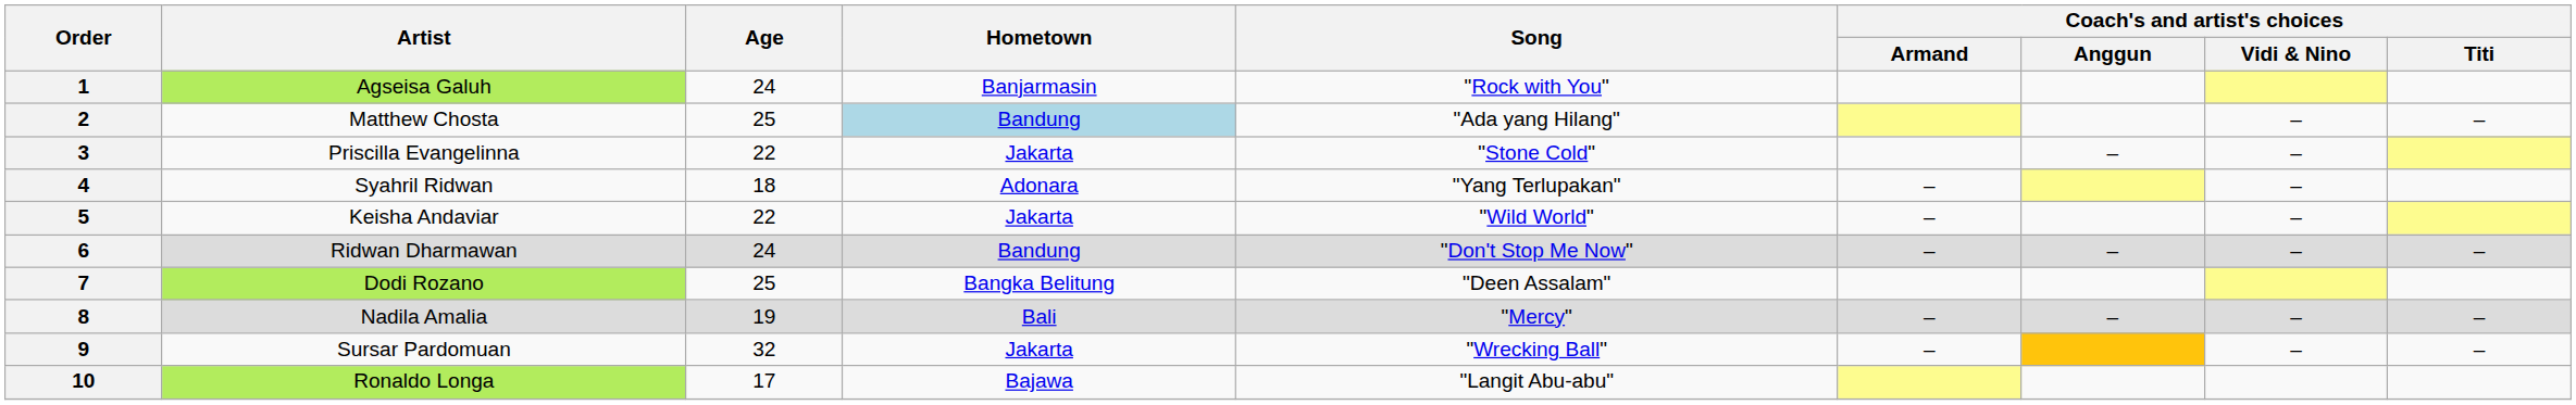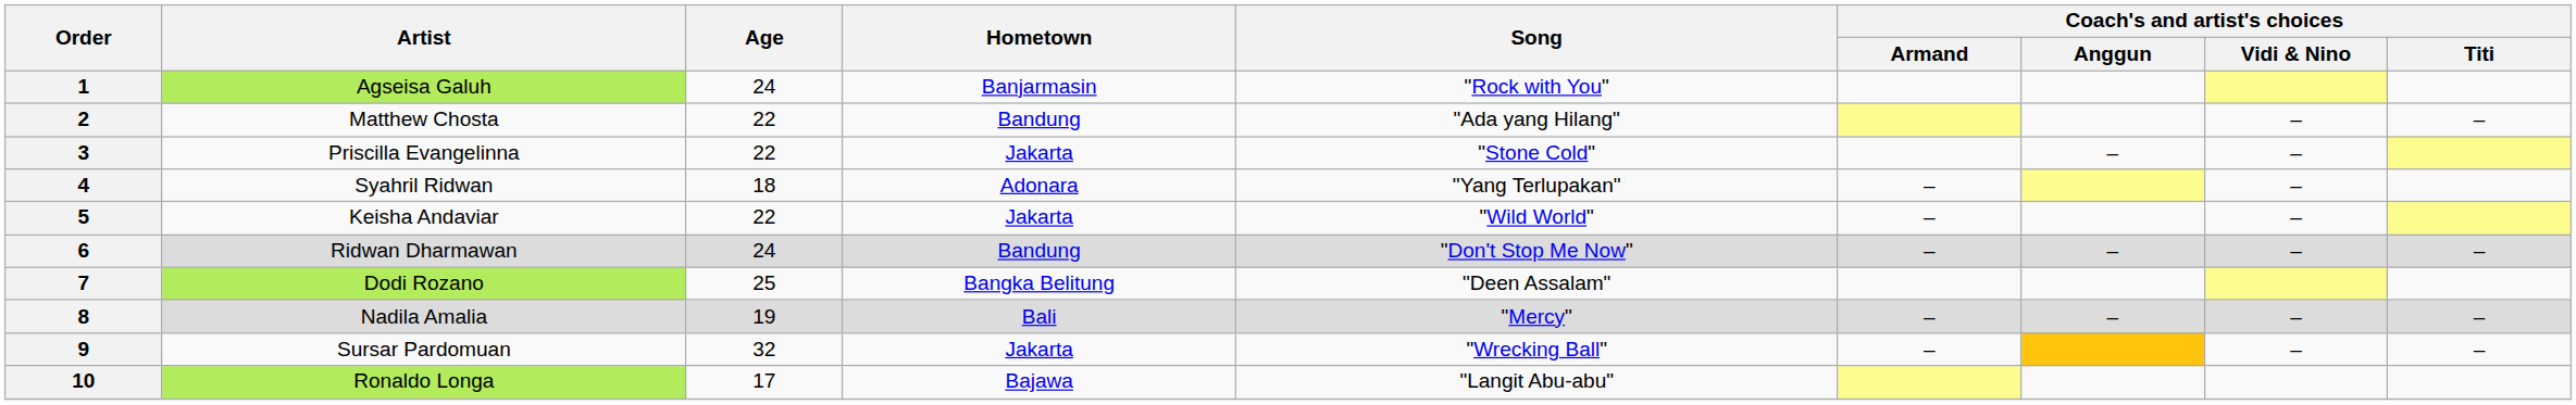2 | Age: 25 -> 22
2 | Hometown: lightblue background -> no background
